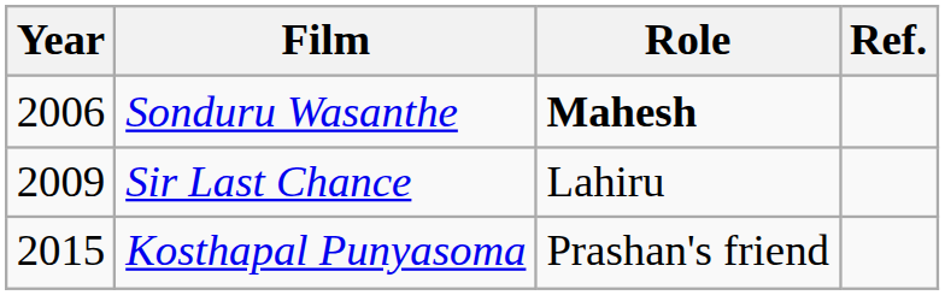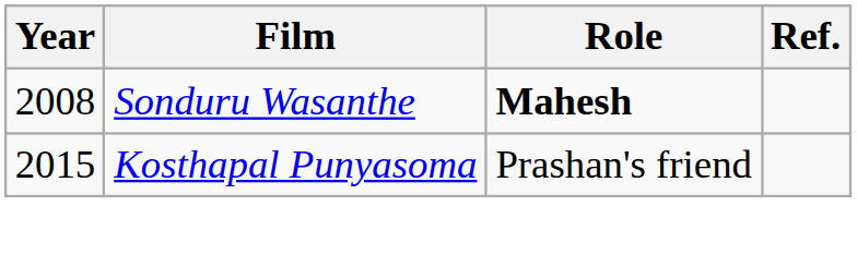Sonduru Wasanthe | Year: 2006 -> 2008
- row: 2009 | Sir Last Chance | Lahiru
